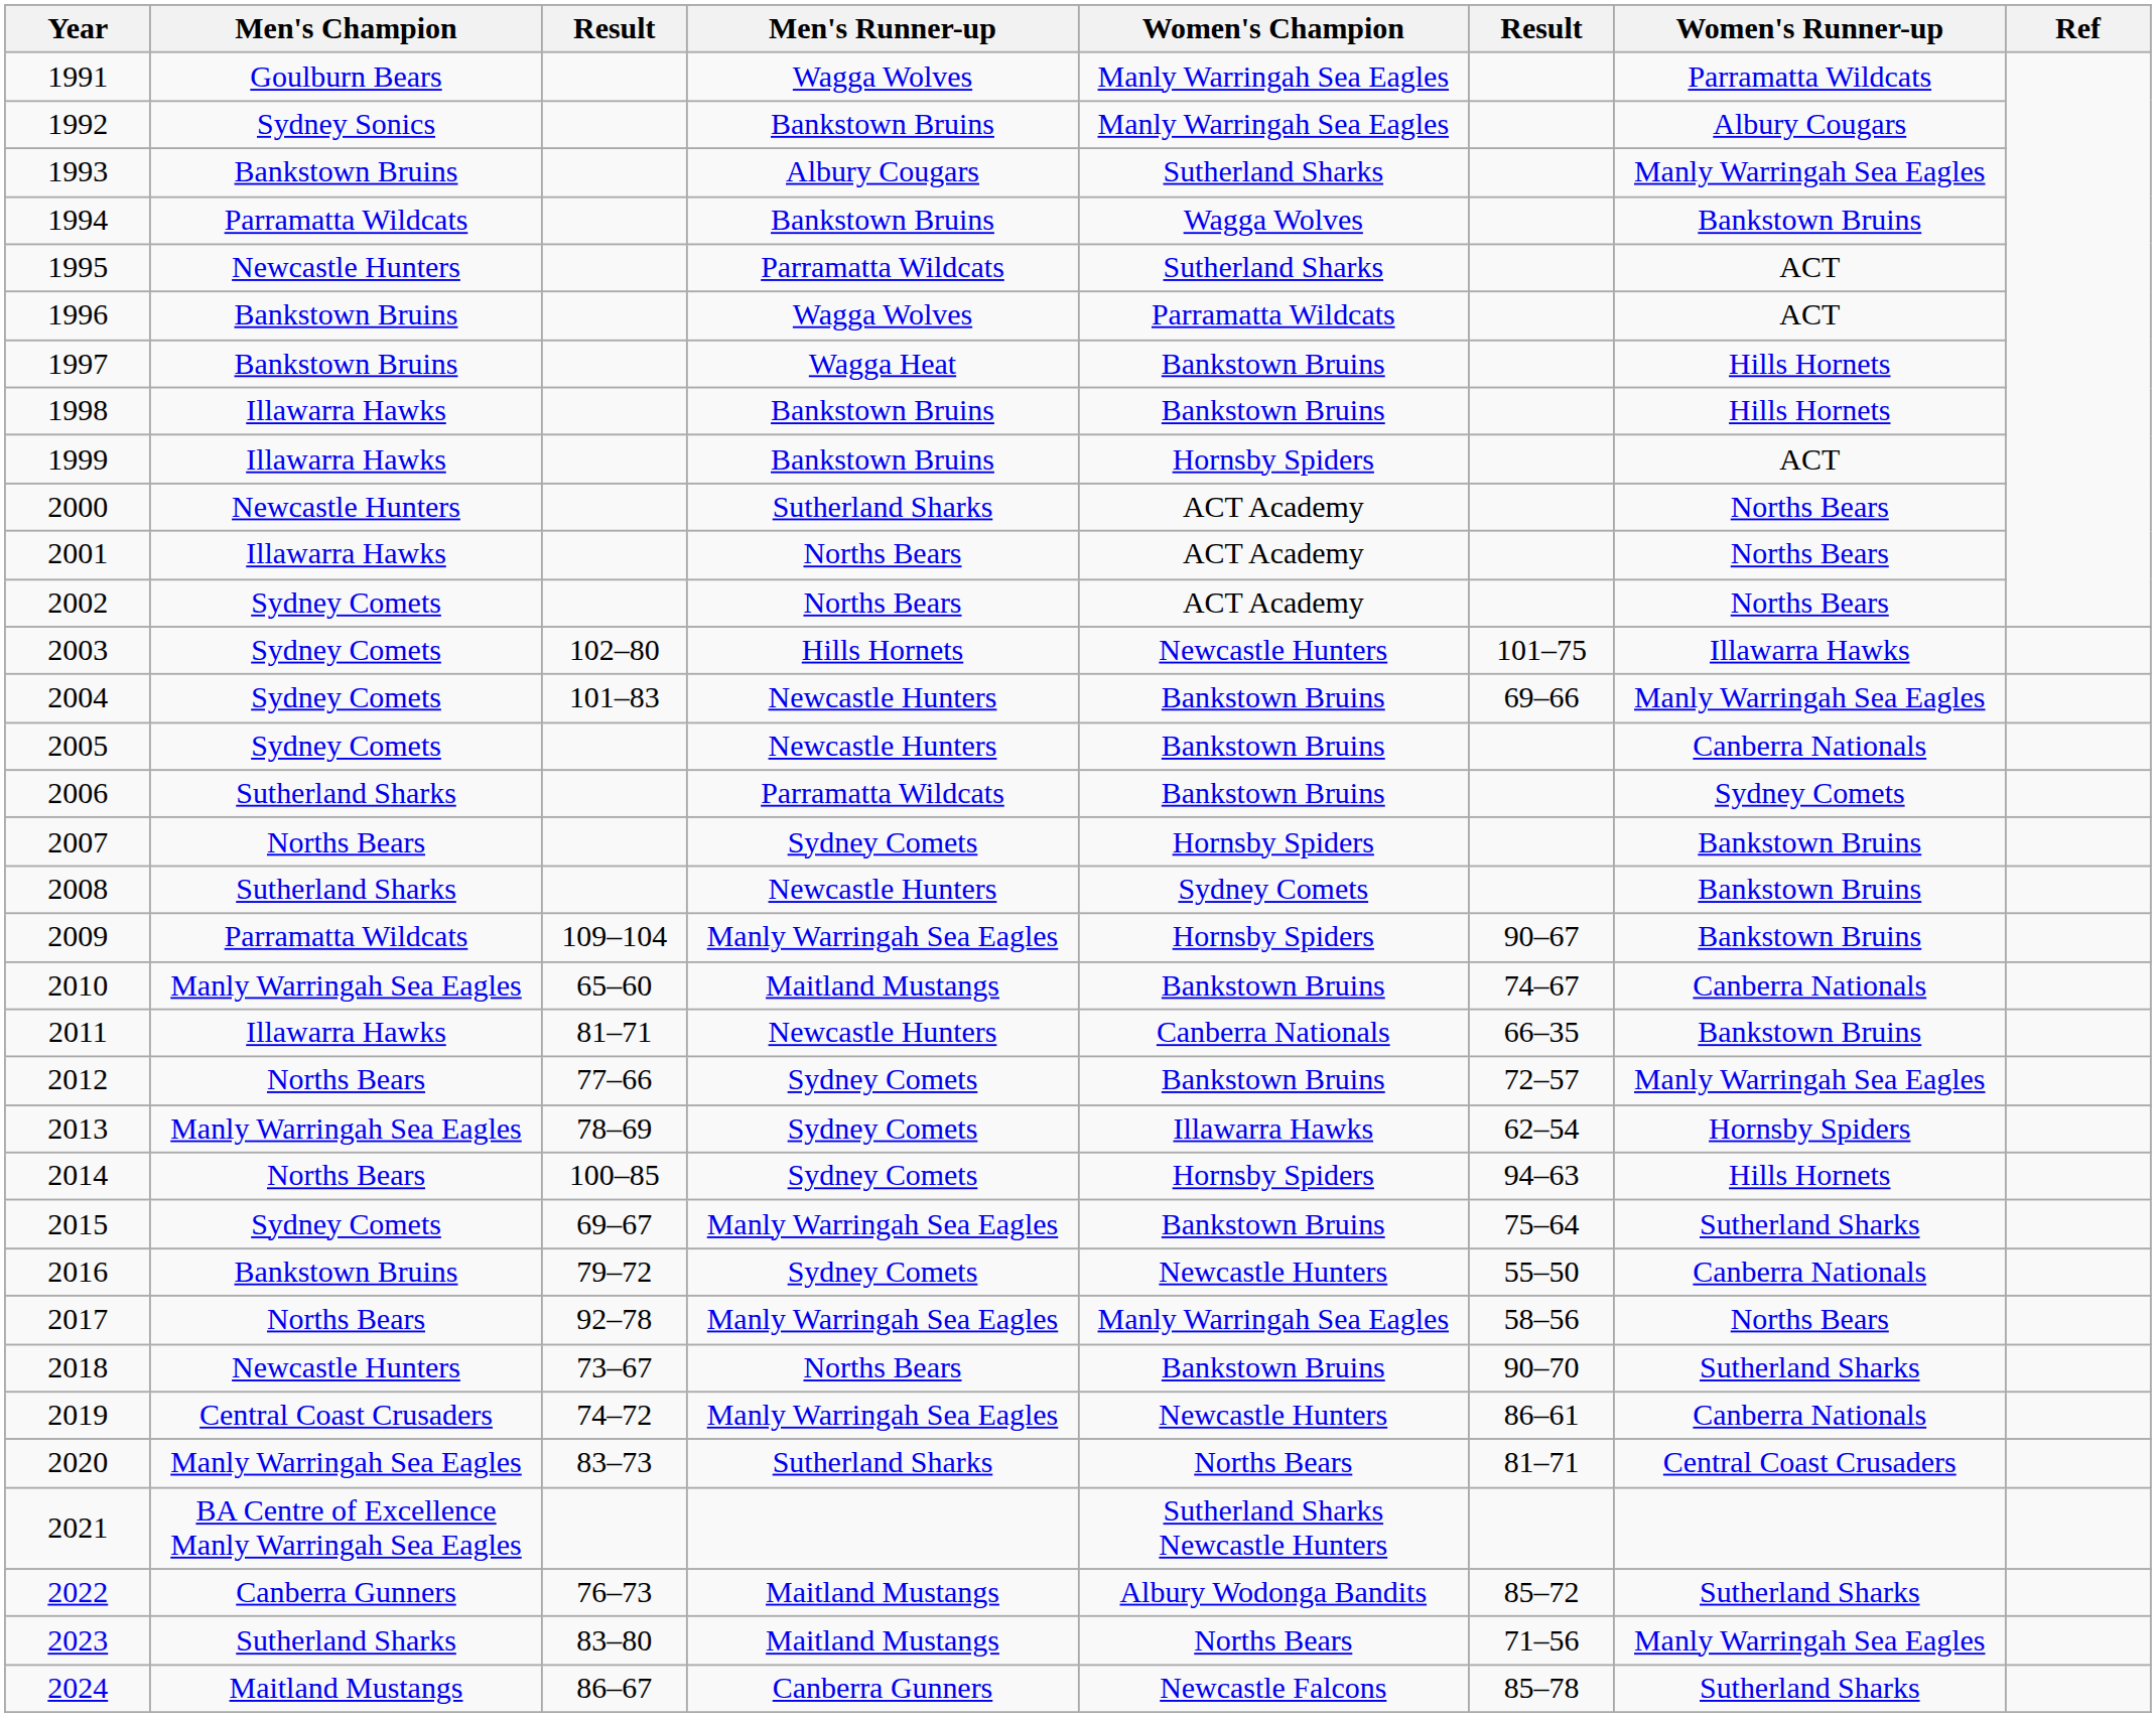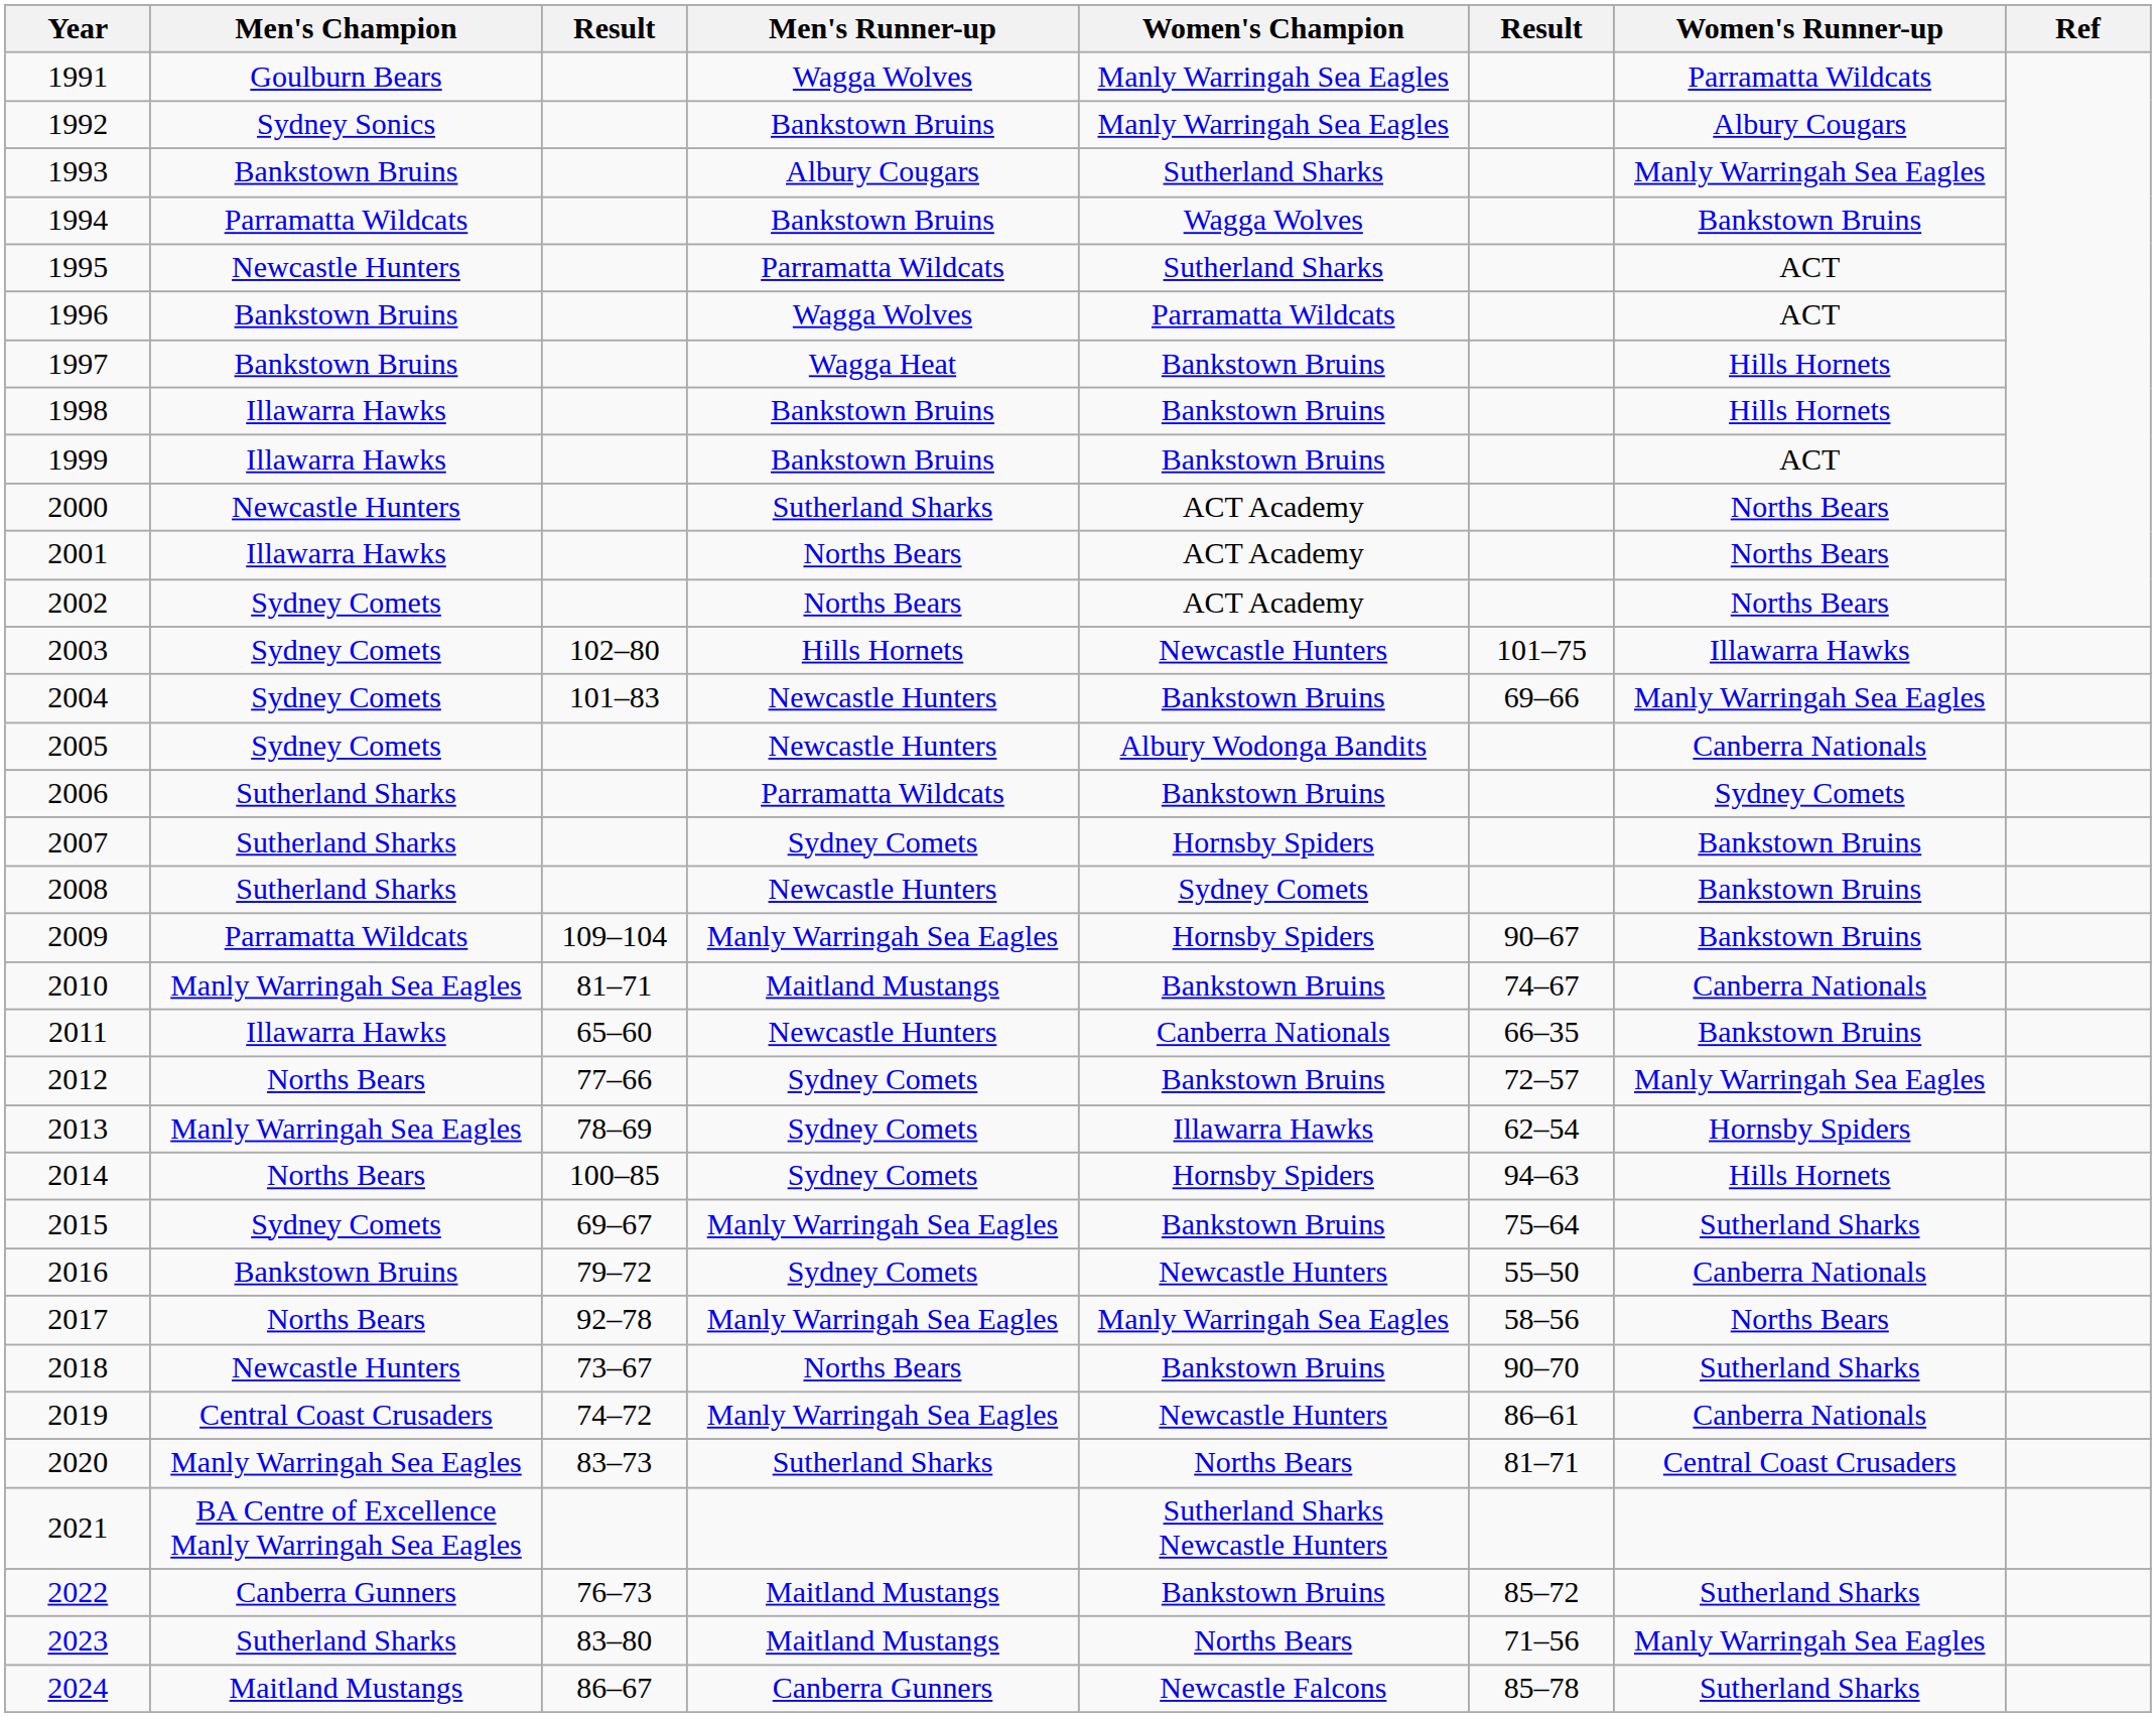1999 | Women's Champion: Hornsby Spiders -> Bankstown Bruins
2005 | Women's Champion: Bankstown Bruins -> Albury Wodonga Bandits
2007 | Men's Champion: Norths Bears -> Sutherland Sharks
2010 | column 3: 65–60 -> 81–71
2011 | column 3: 81–71 -> 65–60
2022 | Women's Champion: Albury Wodonga Bandits -> Bankstown Bruins
